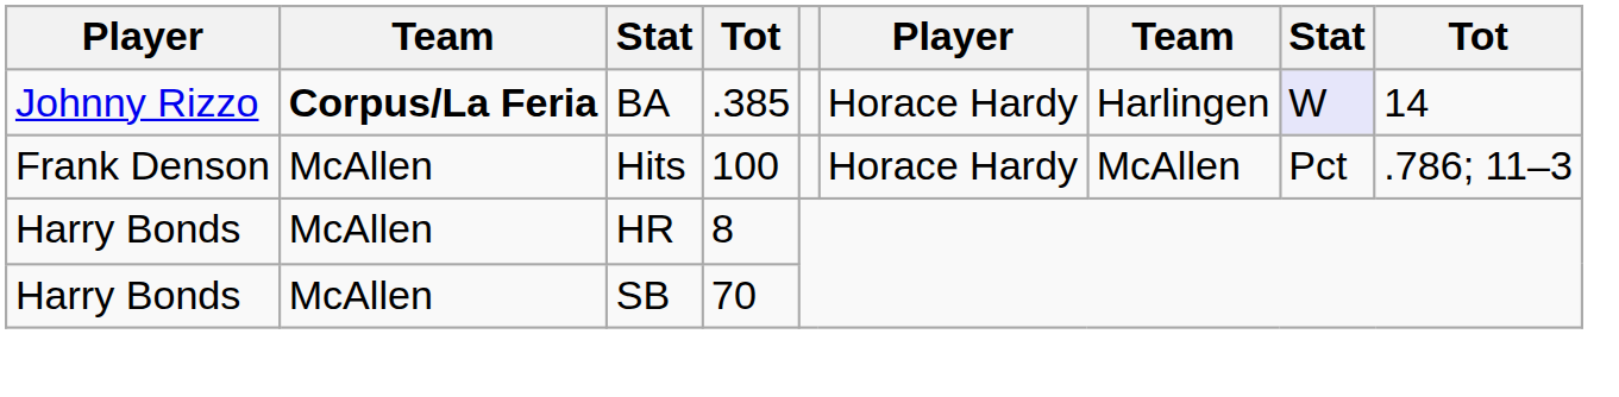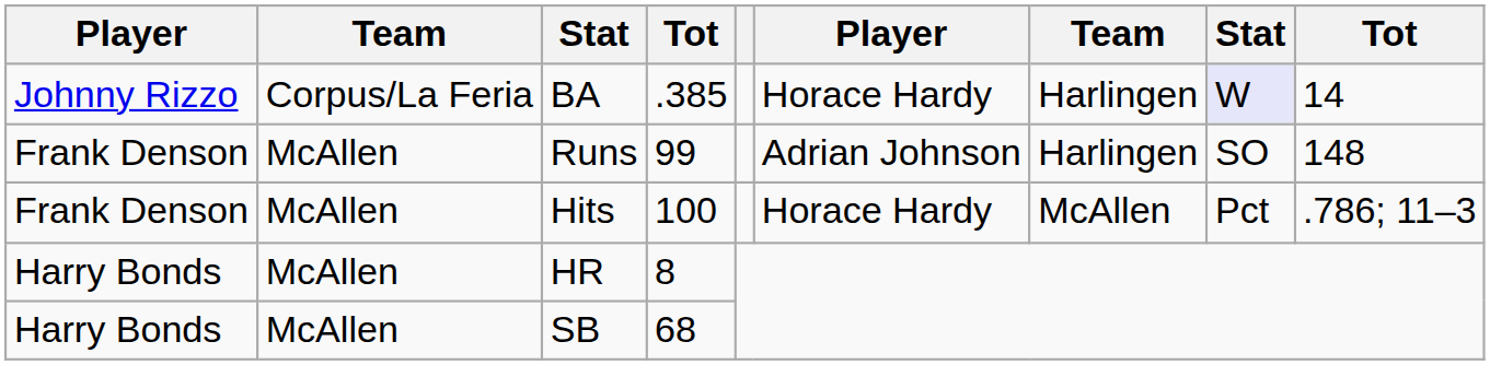BA | column 2: bold -> normal
+ row: Frank Denson | McAllen | Runs | 99 | Adrian Johnson | Harlingen | SO | 148
SB | column 4: 70 -> 68
